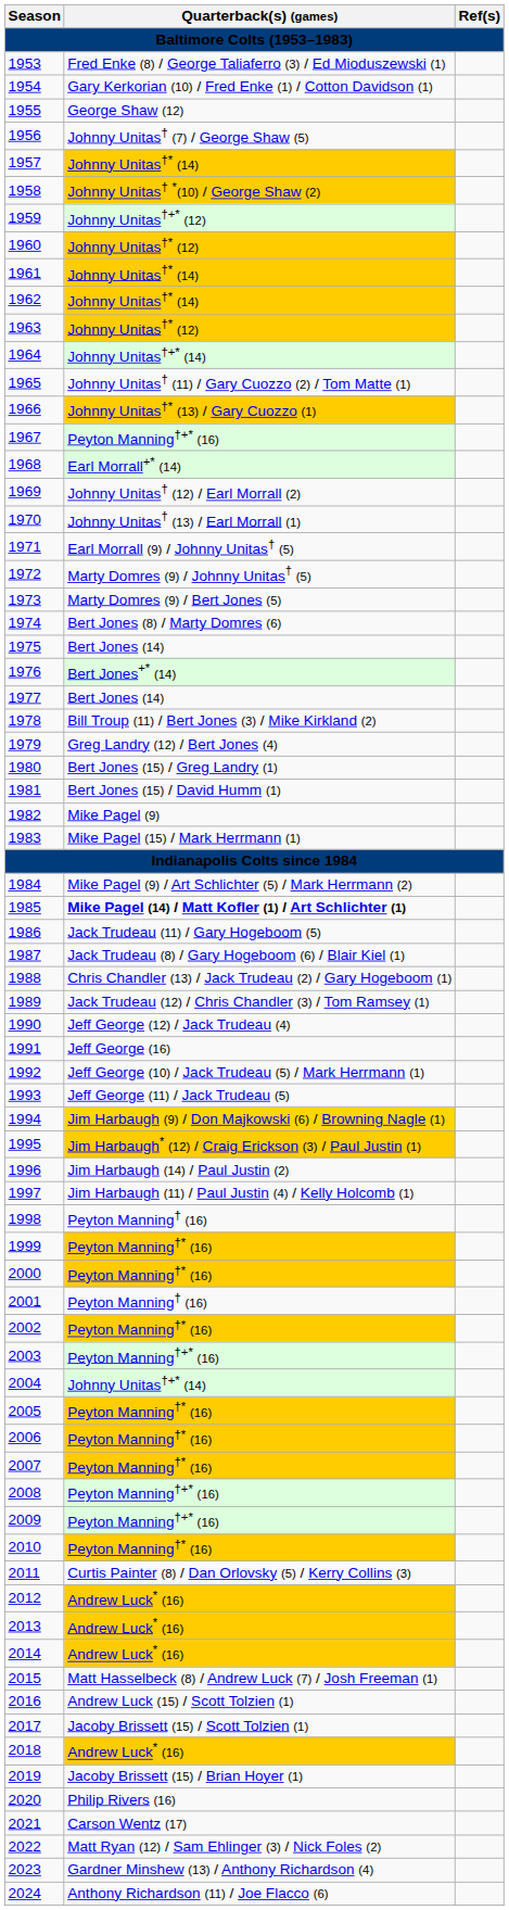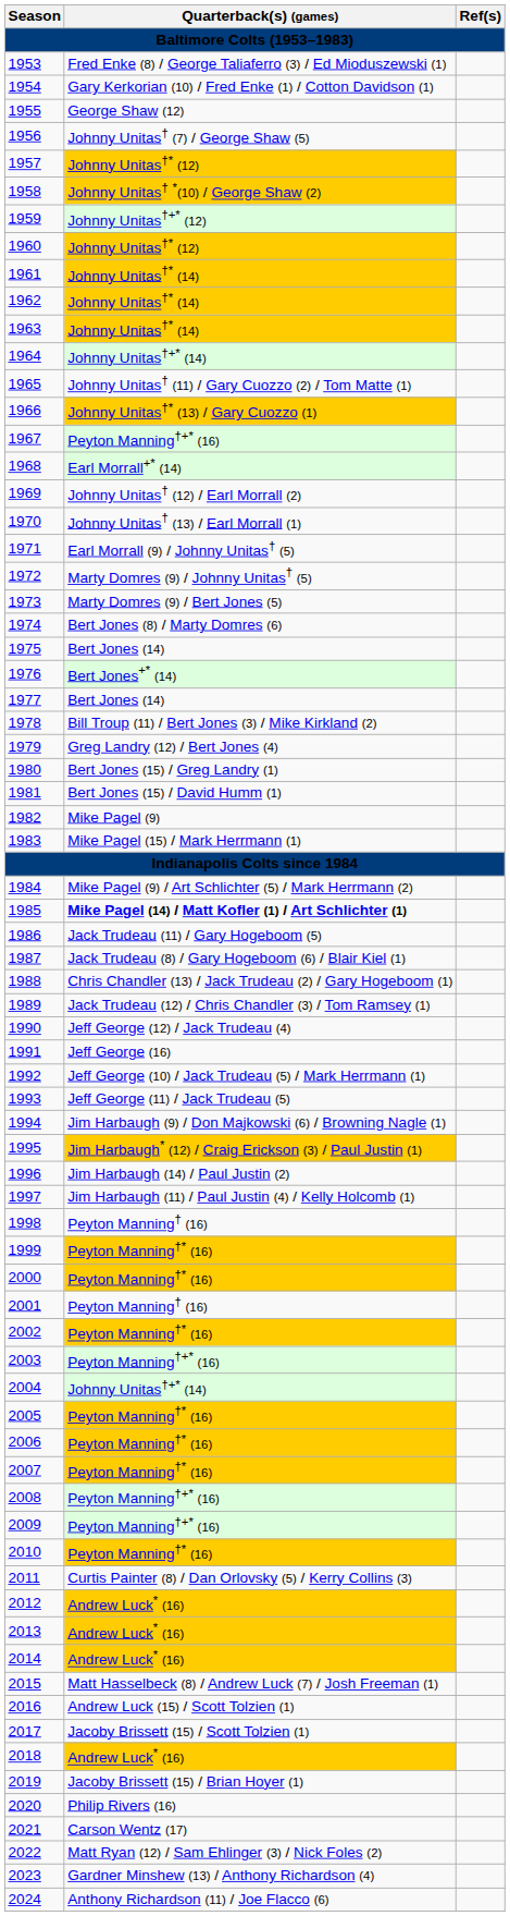1957 | Quarterback(s) (games): Johnny Unitas†* (14) -> Johnny Unitas†* (12)
1963 | Quarterback(s) (games): Johnny Unitas†* (12) -> Johnny Unitas†* (14)
1994 | Quarterback(s) (games): gold background -> no background
